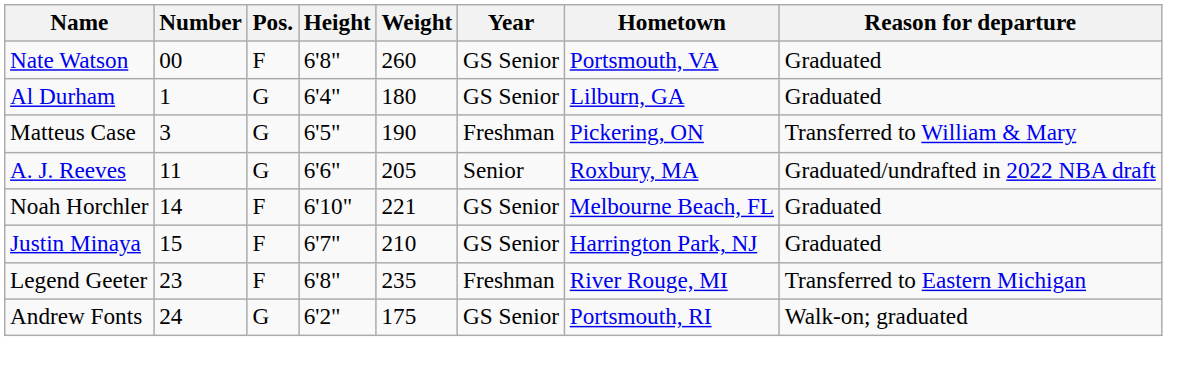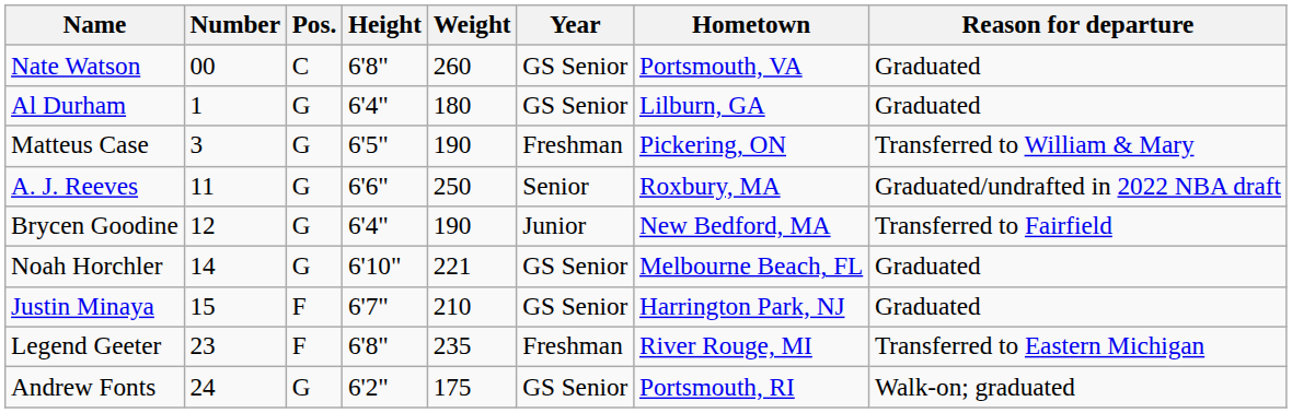Nate Watson | Pos.: F -> C
A. J. Reeves | Weight: 205 -> 250
+ row: Brycen Goodine | 12 | G | 6'4" | 190 | Junior | New Bedford, MA | Transferred to Fairfield
Noah Horchler | Pos.: F -> G
